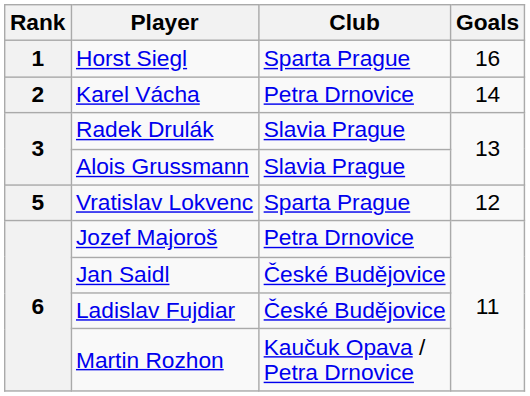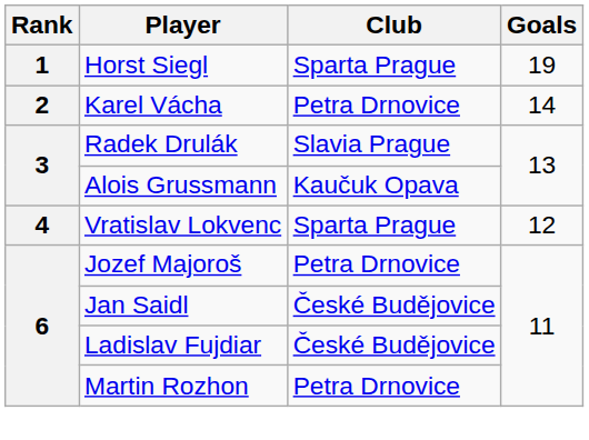Horst Siegl | Goals: 16 -> 19
Alois Grussmann | Club: Slavia Prague -> Kaučuk Opava
Vratislav Lokvenc | Rank: 5 -> 4
Martin Rozhon | Club: Kaučuk Opava / Petra Drnovice -> Petra Drnovice
